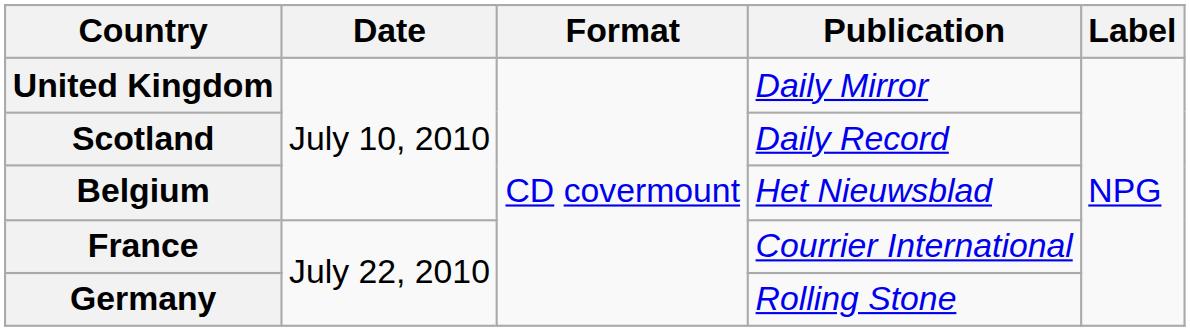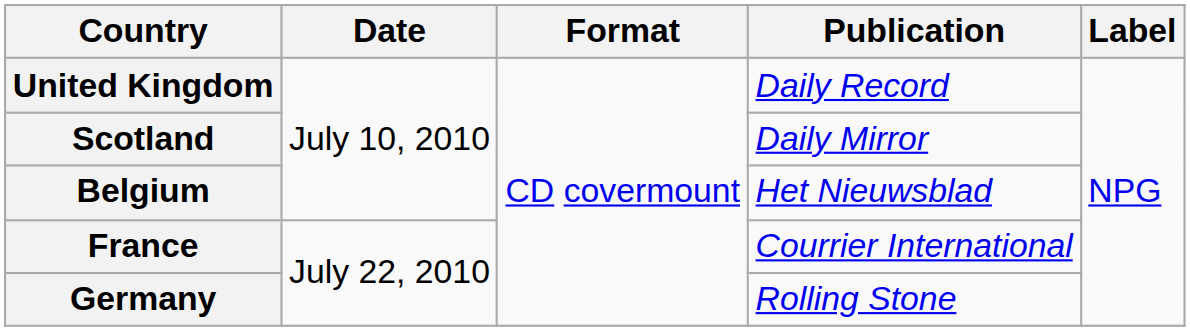United Kingdom | Publication: Daily Mirror -> Daily Record
Scotland | Publication: Daily Record -> Daily Mirror
